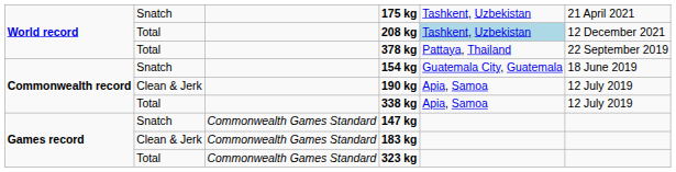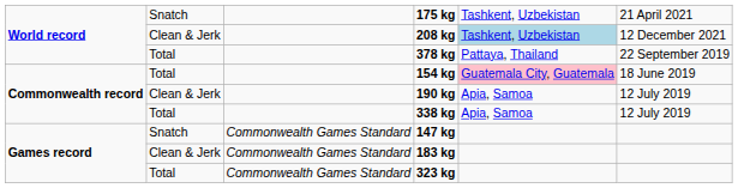208 kg | column 2: Total -> Clean & Jerk
154 kg | column 2: Snatch -> Total
154 kg | column 5: no background -> pink background
